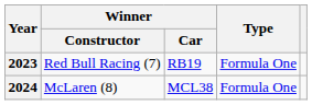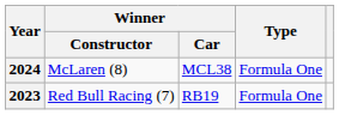rows swapped: 2023 <-> 2024
